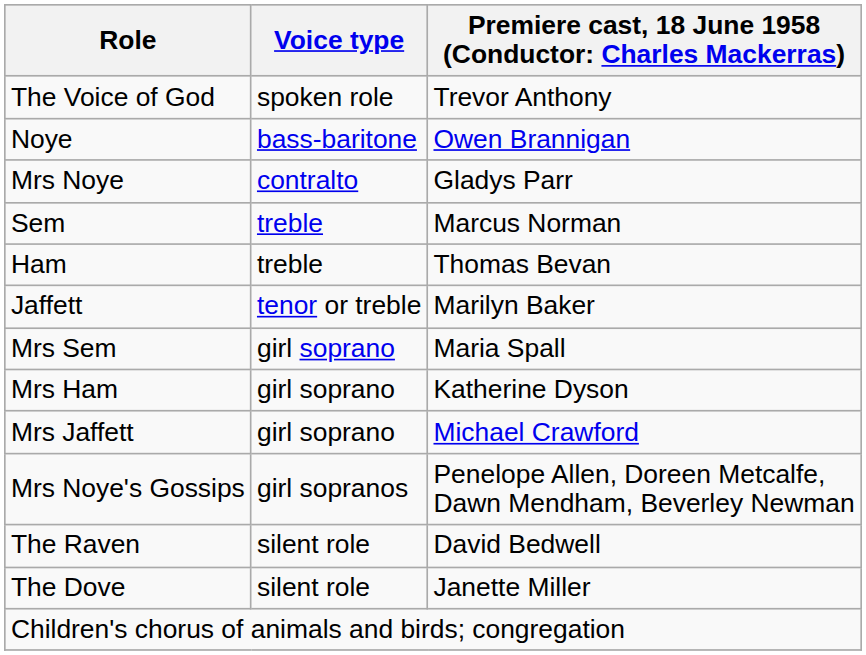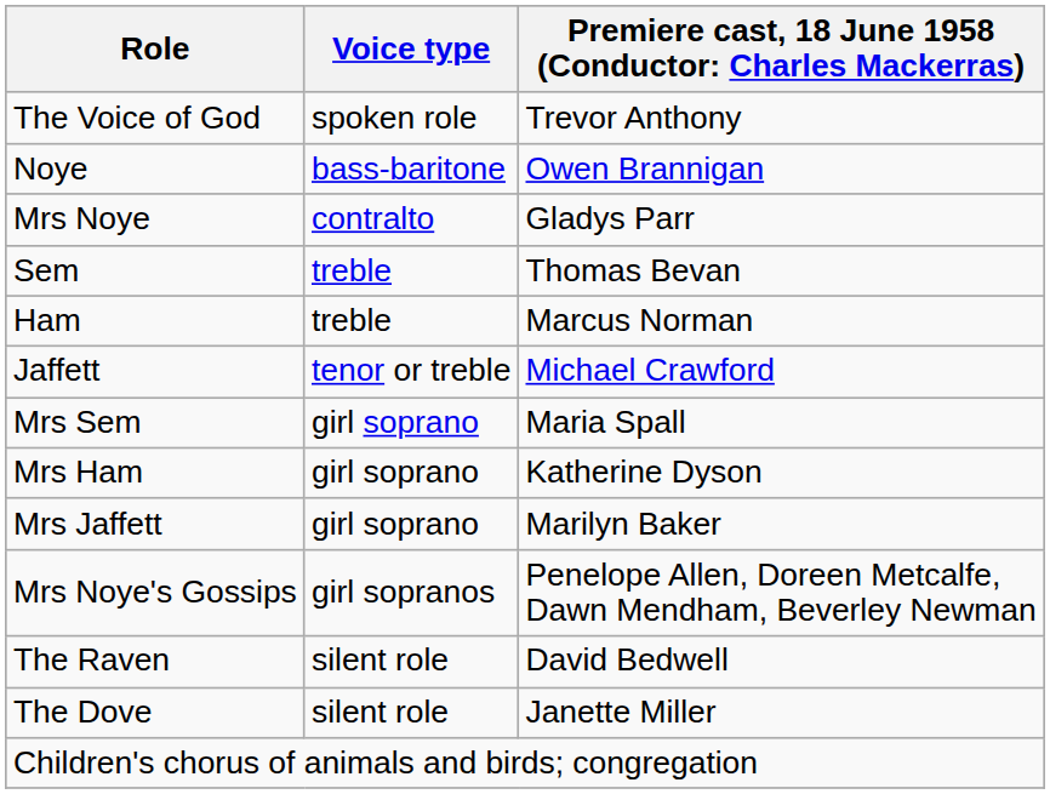Sem | column 3: Marcus Norman -> Thomas Bevan
Ham | column 3: Thomas Bevan -> Marcus Norman
Jaffett | column 3: Marilyn Baker -> Michael Crawford
Mrs Jaffett | column 3: Michael Crawford -> Marilyn Baker
